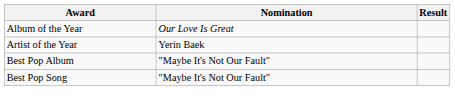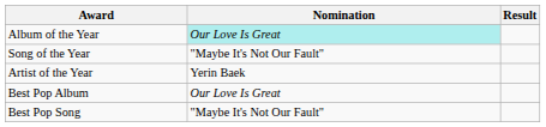Album of the Year | Nomination: no background -> paleturquoise background
+ row: Song of the Year | "Maybe It's Not Our Fault"
Best Pop Album | Nomination: "Maybe It's Not Our Fault" -> Our Love Is Great
